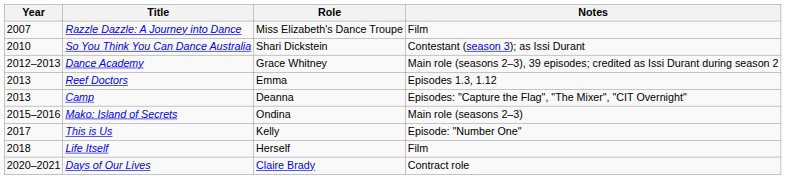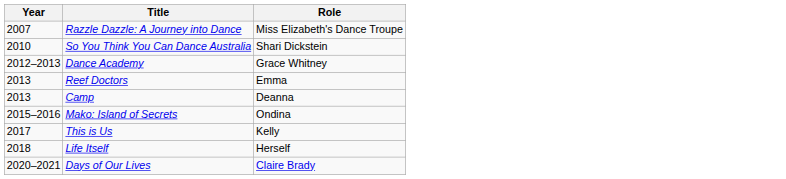- column: Notes | Film | Contestant (season 3); as Issi Durant | Main role (seasons 2–3), 39 episodes; credited as Issi Durant during season 2 | Episodes 1.3, 1.12 | Episodes: "Capture the Flag", "The Mixer", "CIT Overnight" | Main role (seasons 2–3) | Episode: "Number One" | Film | Contract role
